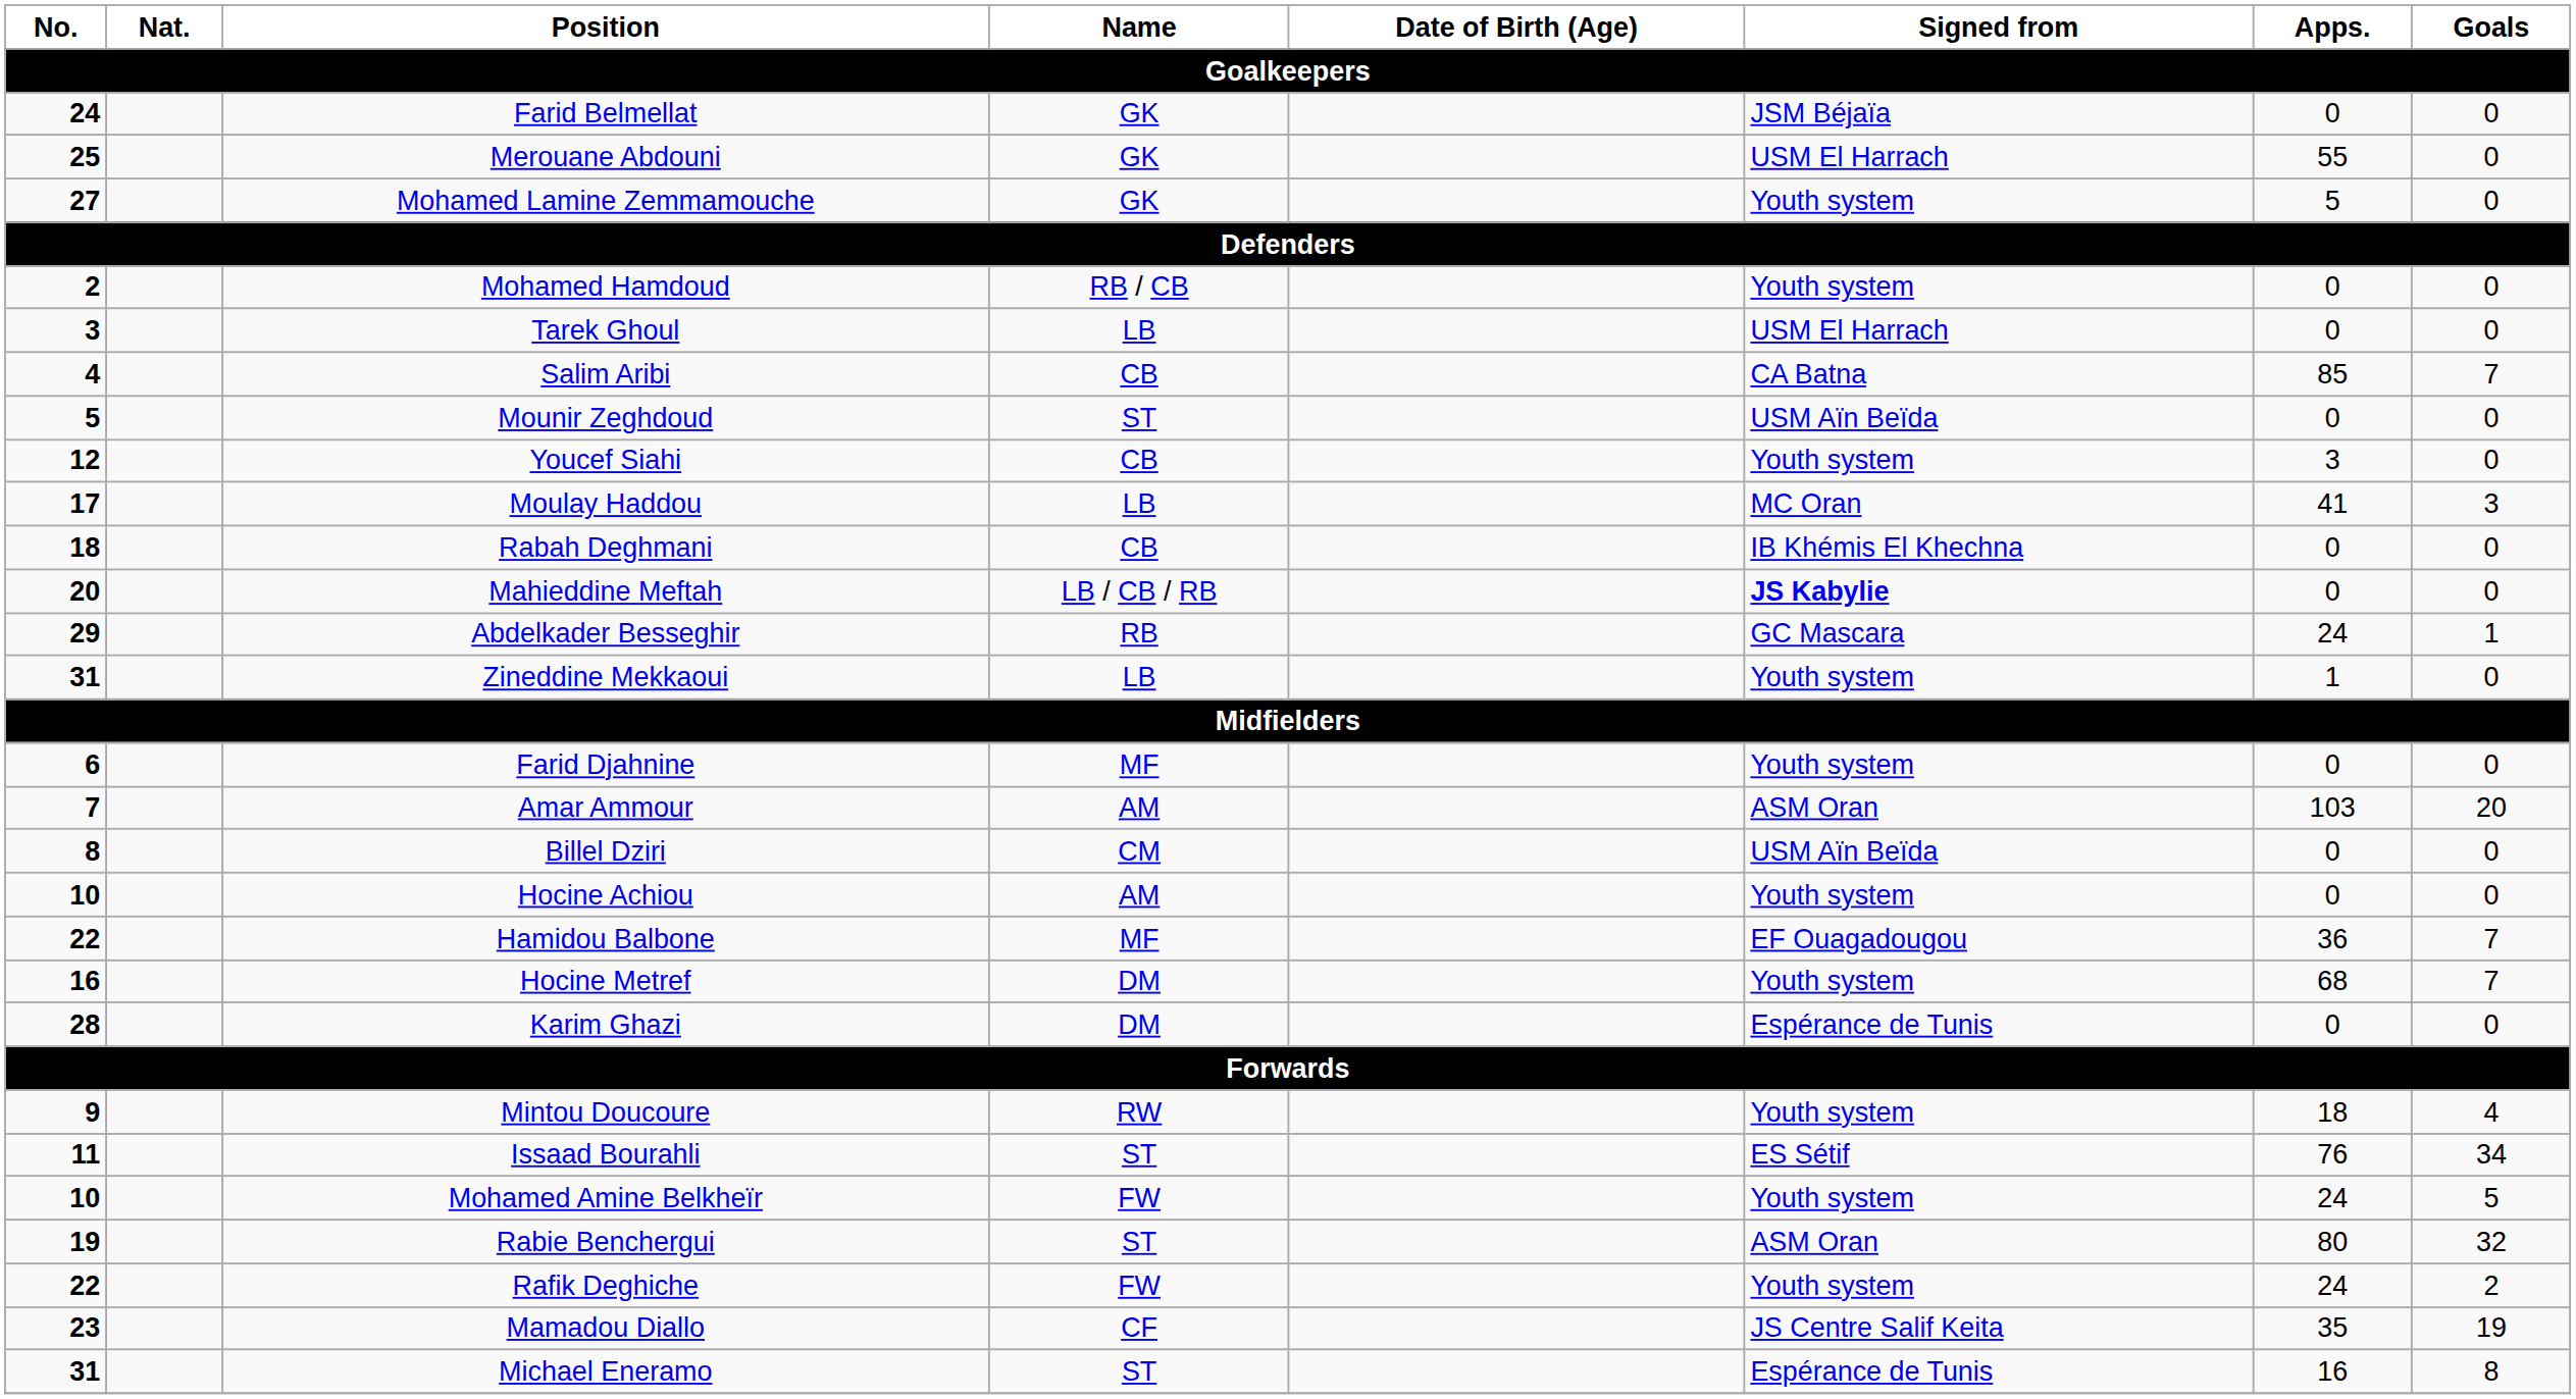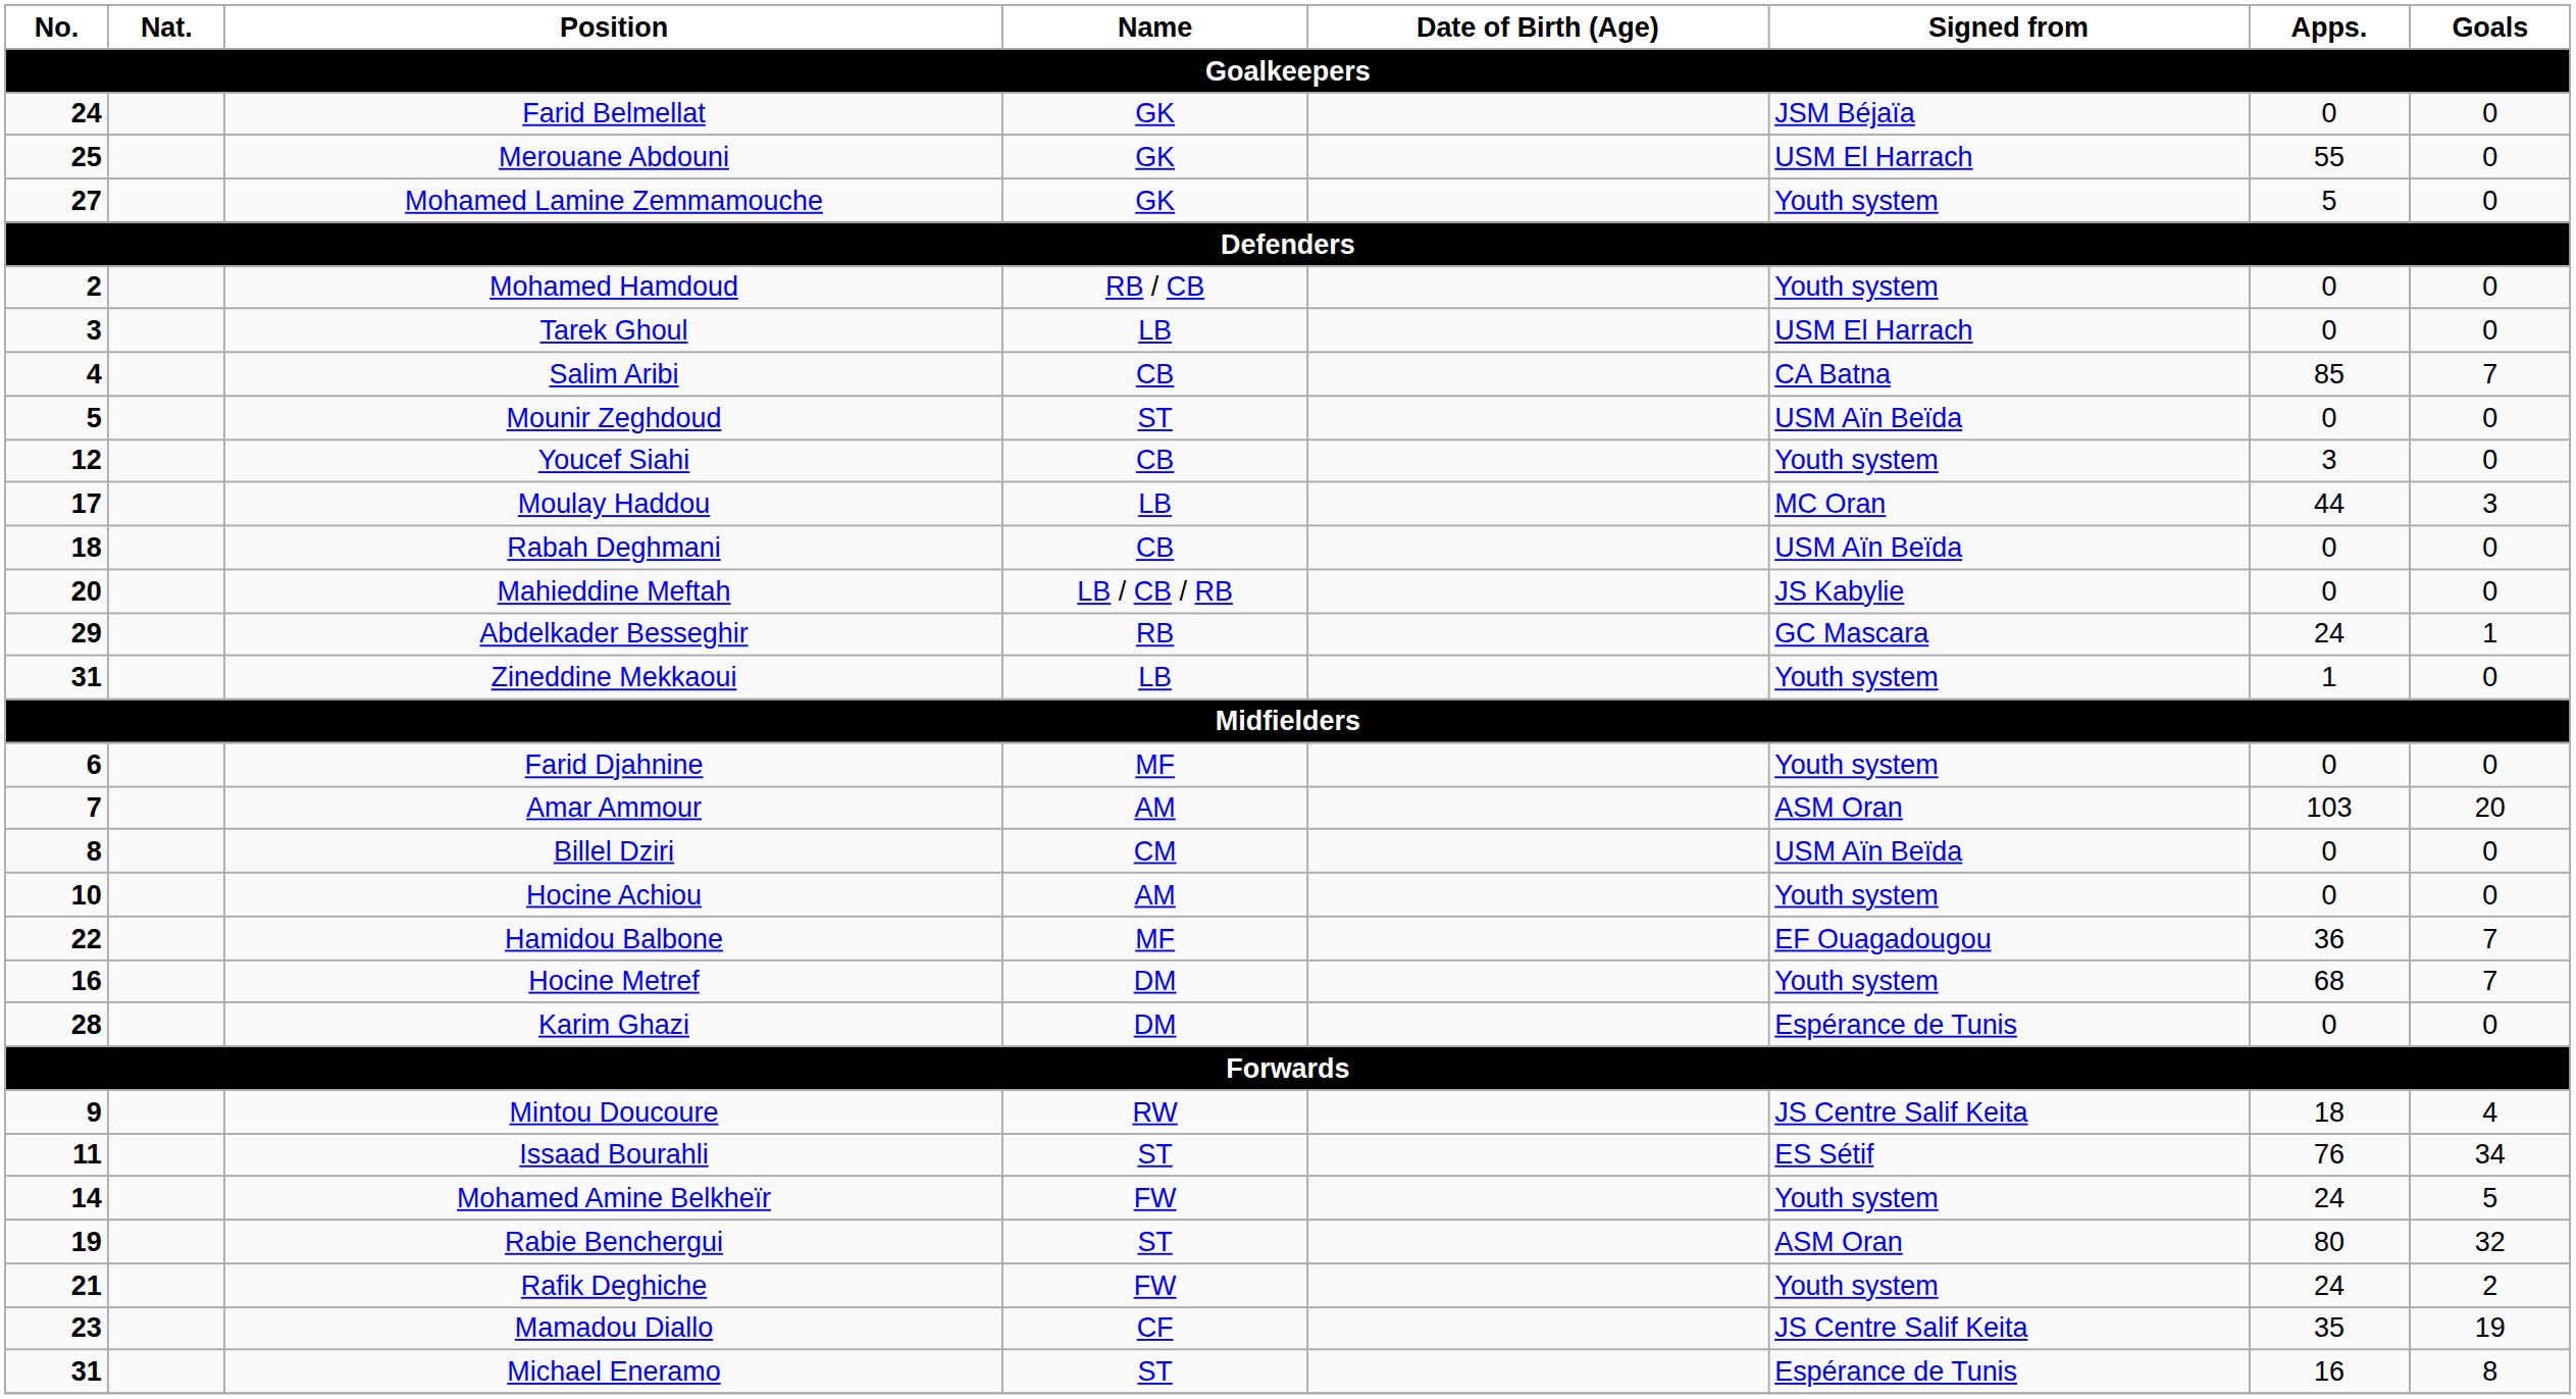Moulay Haddou | Apps.: 41 -> 44
Rabah Deghmani | Signed from: IB Khémis El Khechna -> USM Aïn Beïda
Mahieddine Meftah | Signed from: bold -> normal
Mintou Doucoure | Signed from: Youth system -> JS Centre Salif Keita
Mohamed Amine Belkheïr | No.: 10 -> 14
Rafik Deghiche | No.: 22 -> 21
